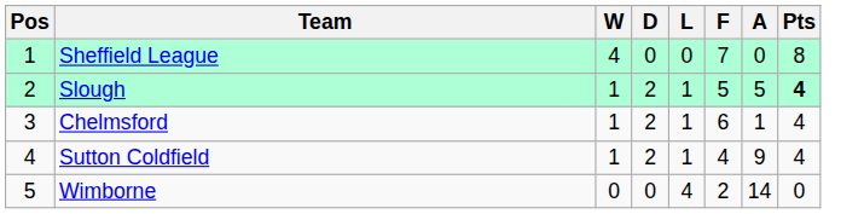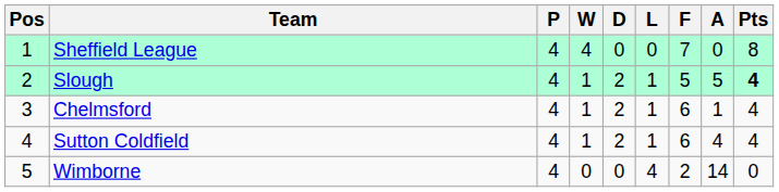+ column: P | 4 | 4 | 4 | 4 | 4
Sutton Coldfield | F: 4 -> 6
Sutton Coldfield | A: 9 -> 4
